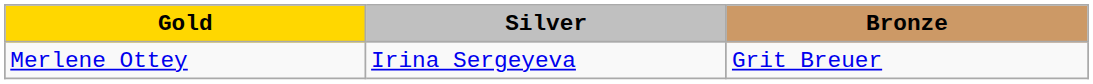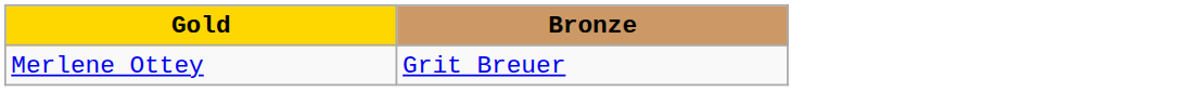- column: Silver | Irina Sergeyeva
